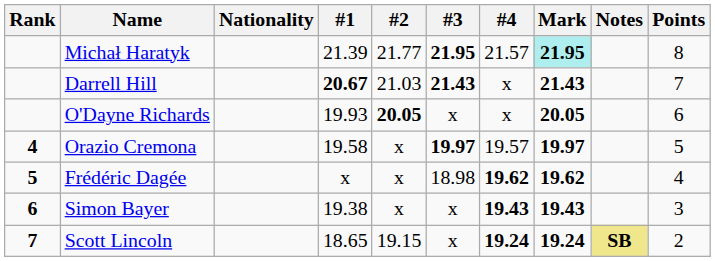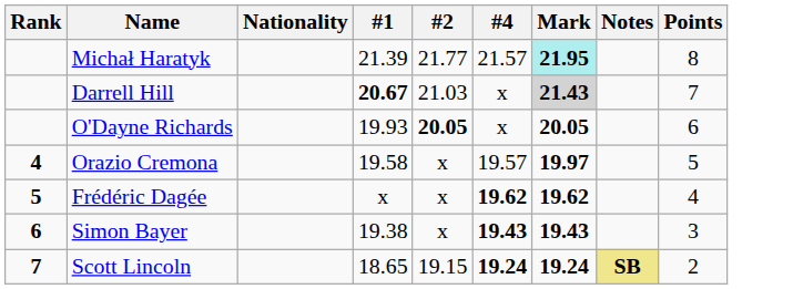- column: #3 | 21.95 | 21.43 | x | 19.97 | 18.98 | x | x
Darrell Hill | Mark: no background -> lightgrey background
